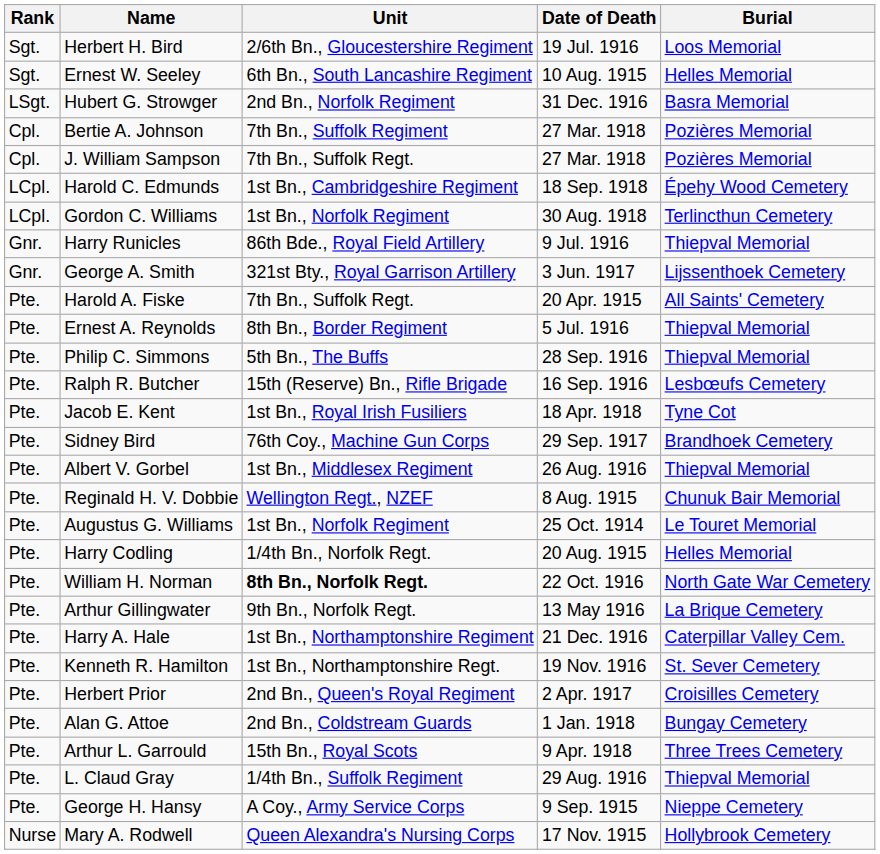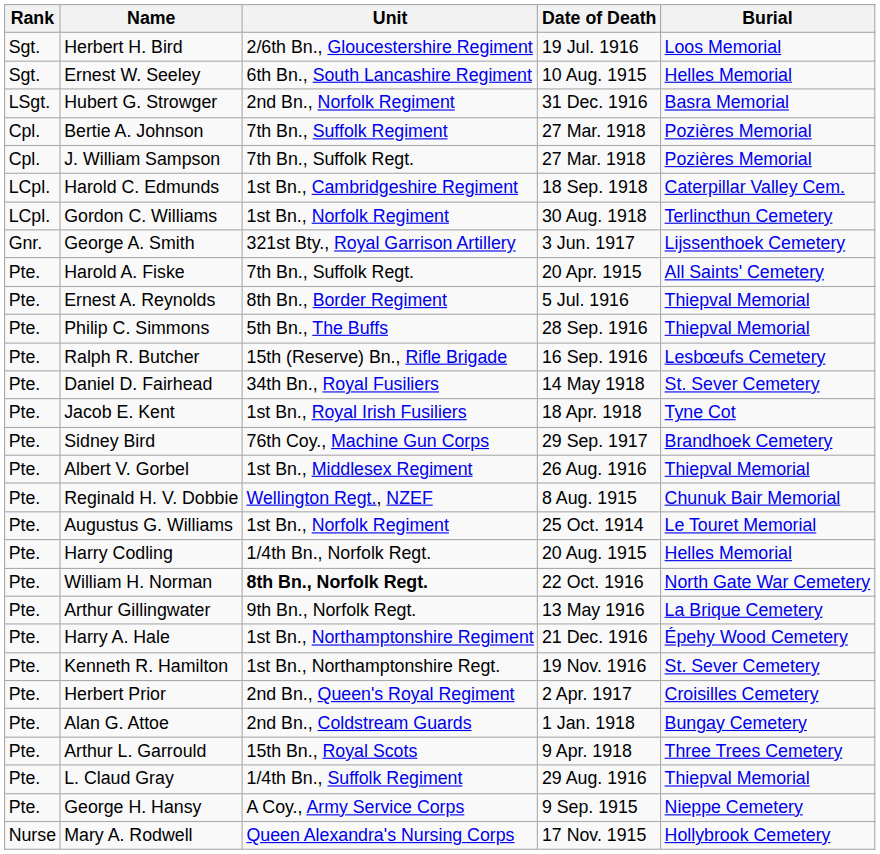Harold C. Edmunds | Burial: Épehy Wood Cemetery -> Caterpillar Valley Cem.
- row: Gnr. | Harry Runicles | 86th Bde., Royal Field Artillery | 9 Jul. 1916 | Thiepval Memorial
+ row: Pte. | Daniel D. Fairhead | 34th Bn., Royal Fusiliers | 14 May 1918 | St. Sever Cemetery
Harry A. Hale | Burial: Caterpillar Valley Cem. -> Épehy Wood Cemetery
